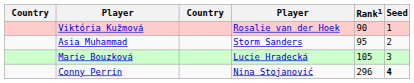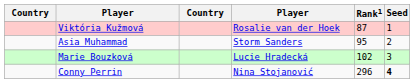Viktória Kužmová | Rank1: 90 -> 87
Marie Bouzková | Rank1: 105 -> 102
